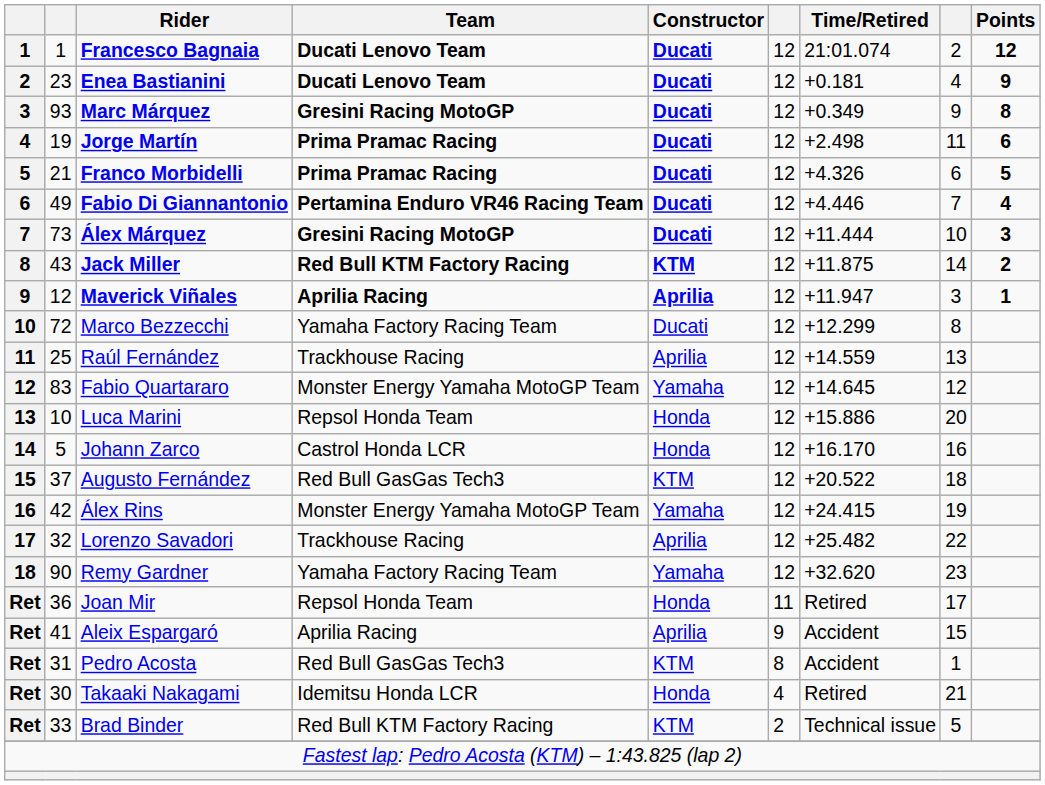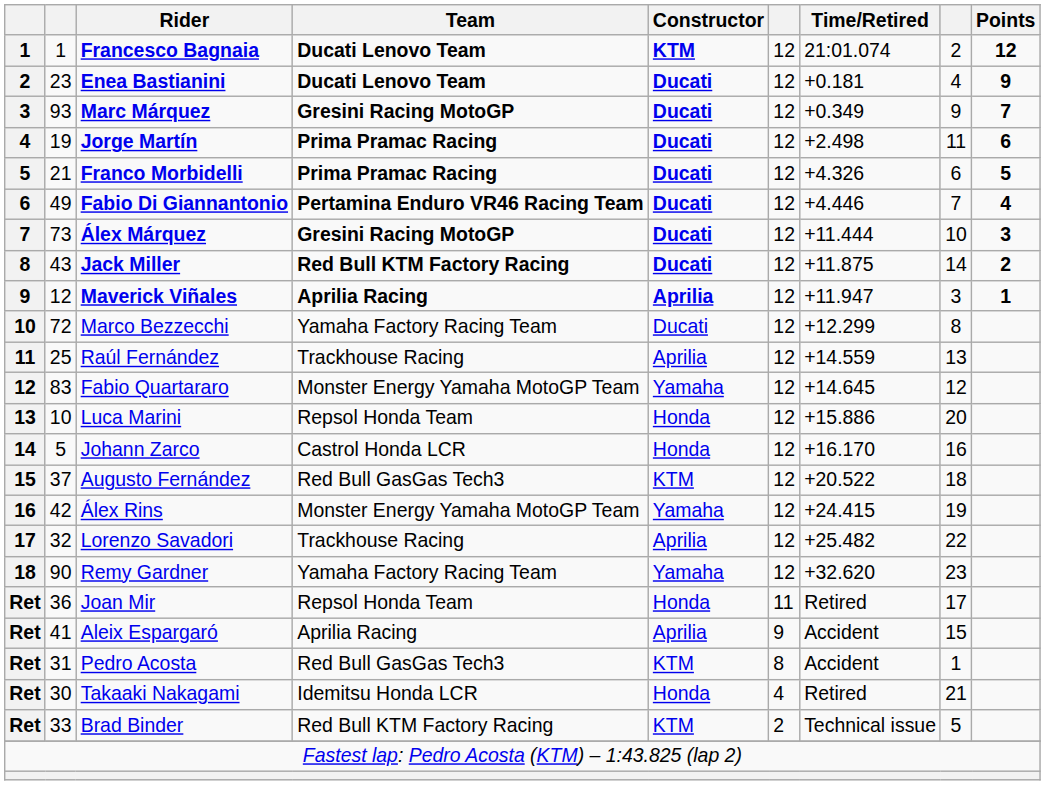Francesco Bagnaia | Constructor: Ducati -> KTM
Marc Márquez | Points: 8 -> 7
Jack Miller | Constructor: KTM -> Ducati
